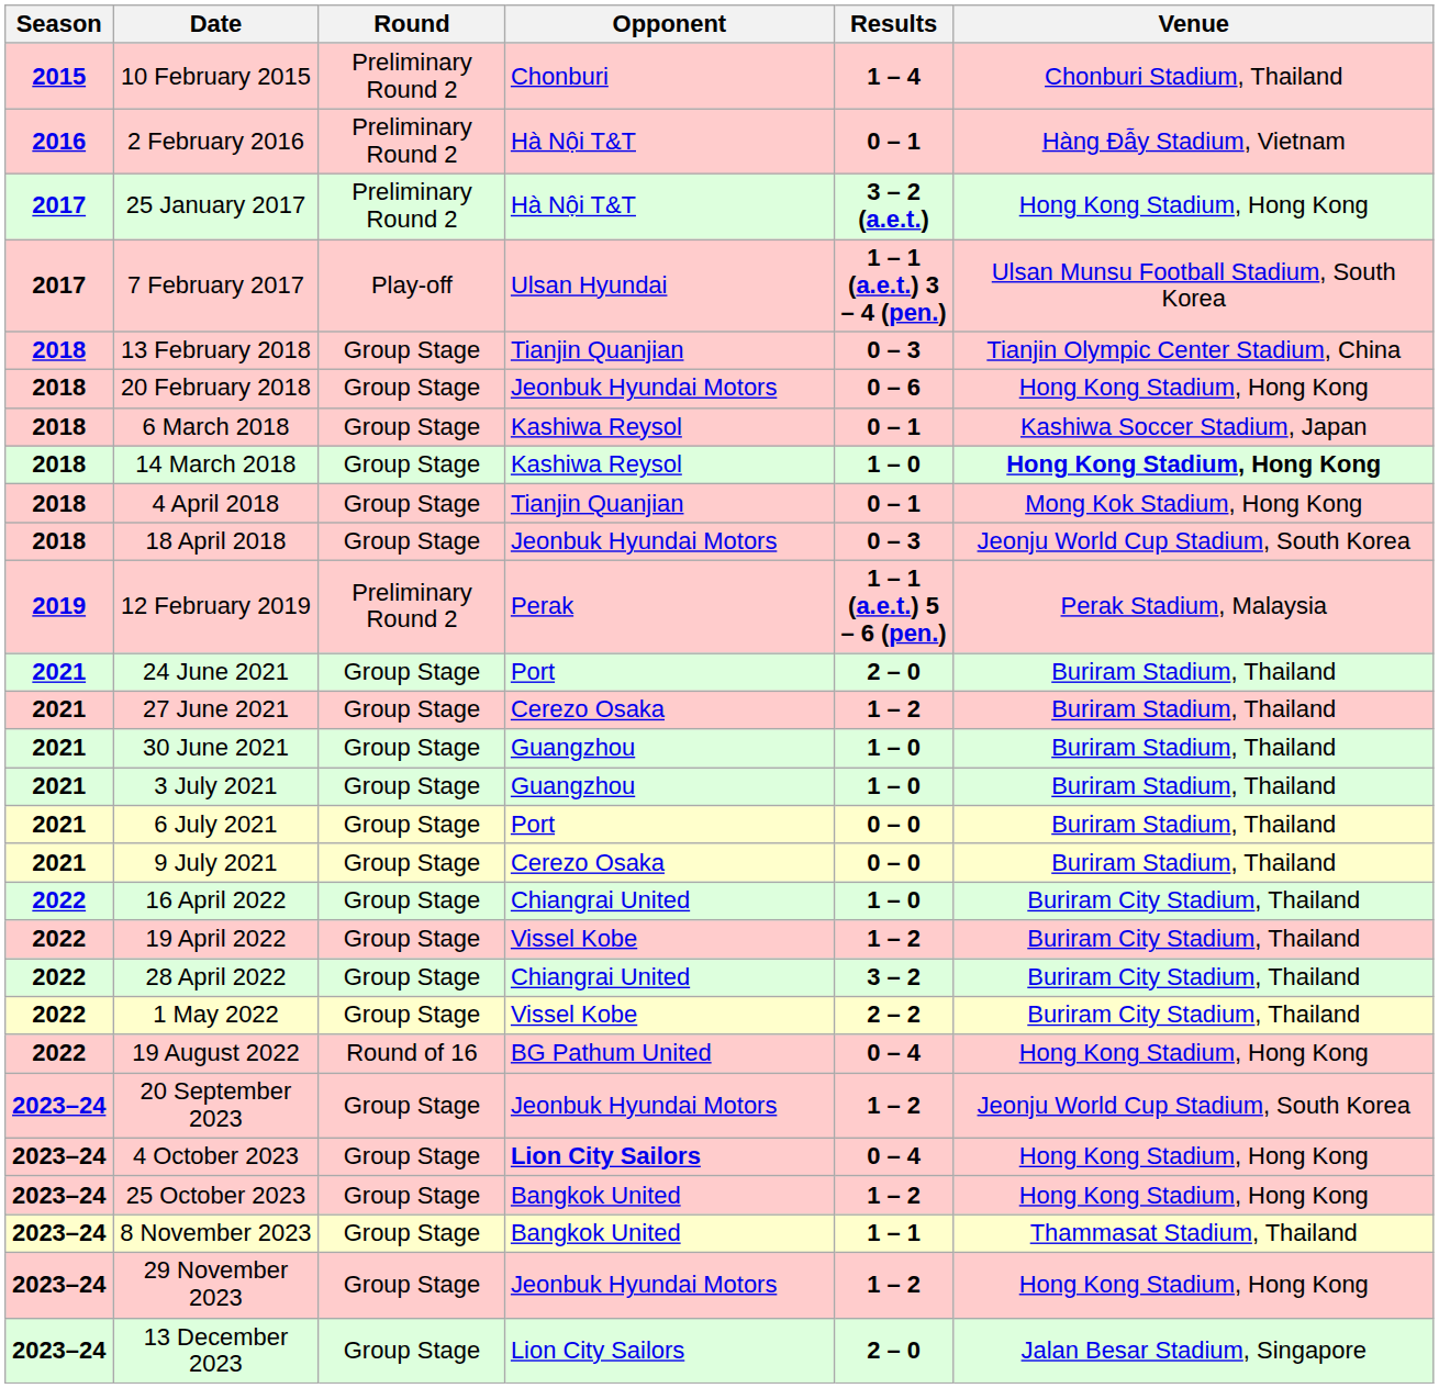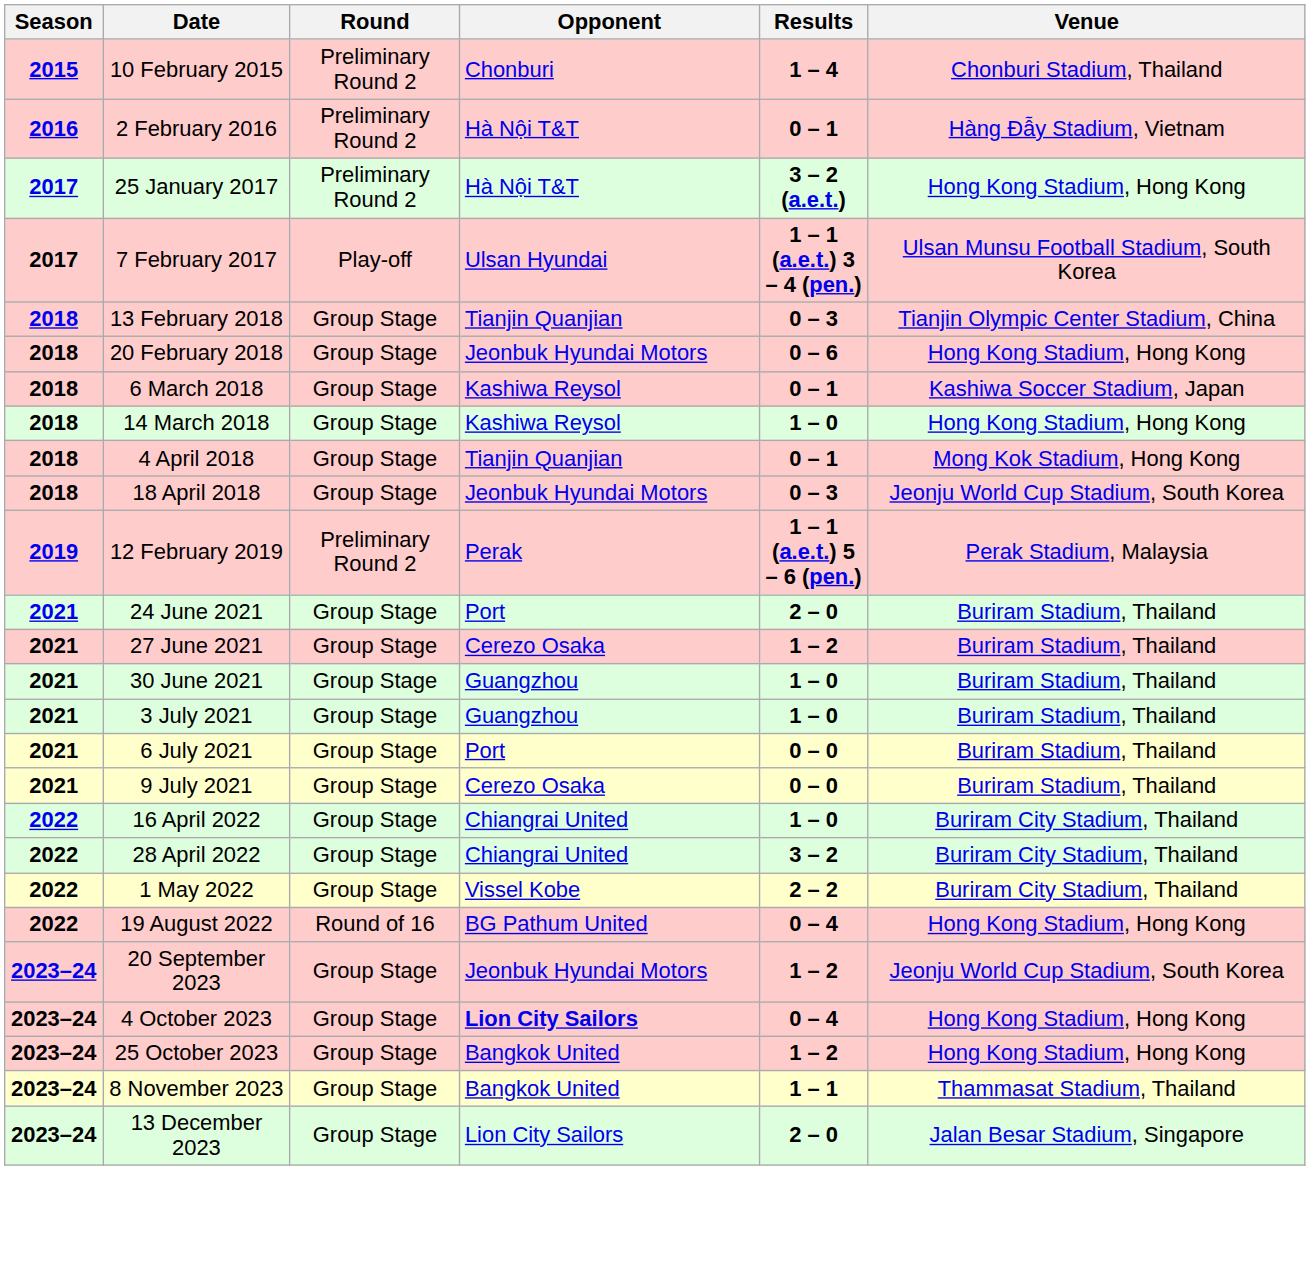14 March 2018 | Venue: bold -> normal
- row: 2022 | 19 April 2022 | Group Stage | Vissel Kobe | 1 – 2 | Buriram City Stadium, Thailand
- row: 2023–24 | 29 November 2023 | Group Stage | Jeonbuk Hyundai Motors | 1 – 2 | Hong Kong Stadium, Hong Kong
